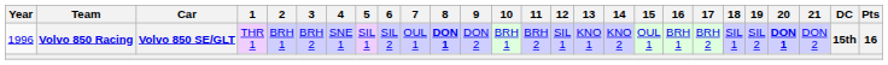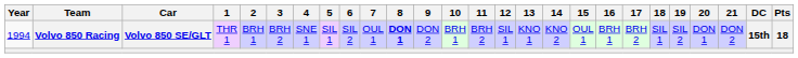Volvo 850 Racing | Year: 1996 -> 1994
Volvo 850 Racing | 20: bold -> normal
Volvo 850 Racing | Pts: 16 -> 18
